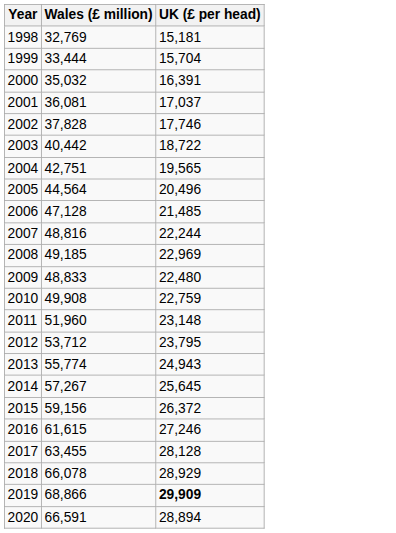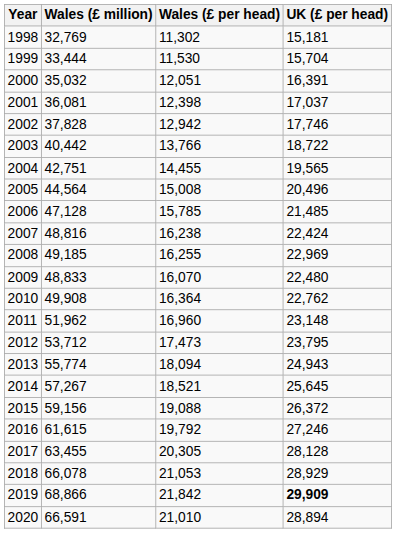+ column: Wales (£ per head) | 11,302 | 11,530 | 12,051 | 12,398 | 12,942 | 13,766 | 14,455 | 15,008 | 15,785 | 16,238 | 16,255 | 16,070 | 16,364 | 16,960 | 17,473 | 18,094 | 18,521 | 19,088 | 19,792 | 20,305 | 21,053 | 21,842 | 21,010
2007 | UK (£ per head): 22,244 -> 22,424
2010 | UK (£ per head): 22,759 -> 22,762
2011 | Wales (£ million): 51,960 -> 51,962
